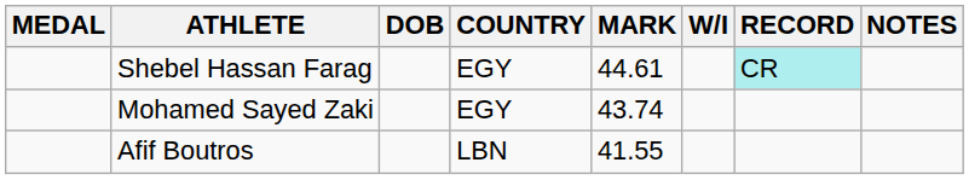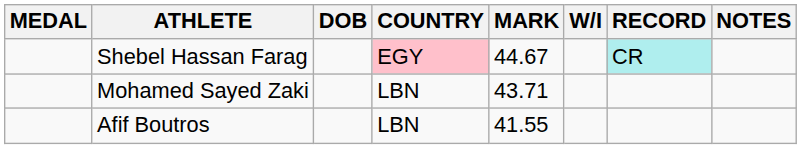Shebel Hassan Farag | COUNTRY: no background -> pink background
Shebel Hassan Farag | MARK: 44.61 -> 44.67
Mohamed Sayed Zaki | COUNTRY: EGY -> LBN
Mohamed Sayed Zaki | MARK: 43.74 -> 43.71
